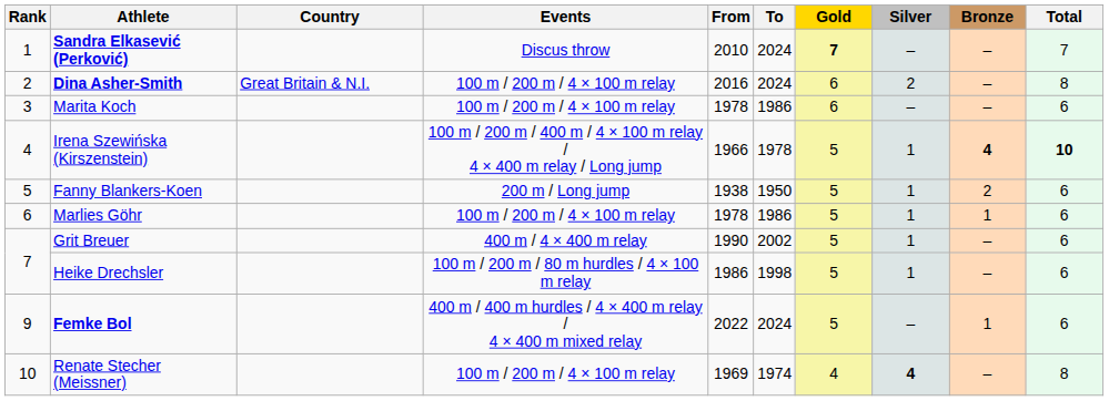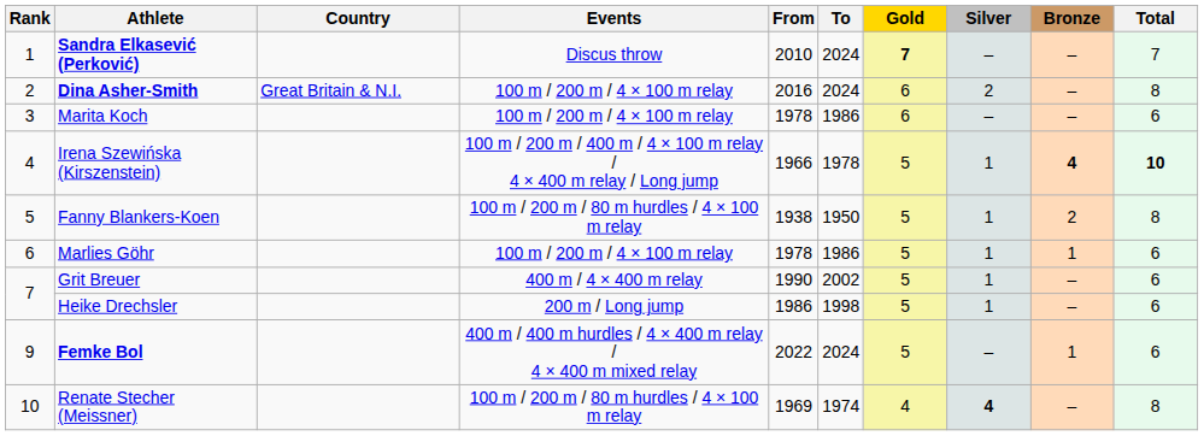Fanny Blankers-Koen | Events: 200 m / Long jump -> 100 m / 200 m / 80 m hurdles / 4 × 100 m relay
Fanny Blankers-Koen | Total: 6 -> 8
Heike Drechsler | Events: 100 m / 200 m / 80 m hurdles / 4 × 100 m relay -> 200 m / Long jump
Renate Stecher (Meissner) | Events: 100 m / 200 m / 4 × 100 m relay -> 100 m / 200 m / 80 m hurdles / 4 × 100 m relay
